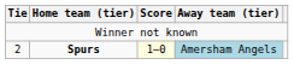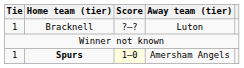+ row: 1 | Bracknell | ?–? | Luton
Spurs | Tie: 2 -> 1
Spurs | Away team (tier): lightblue background -> no background
